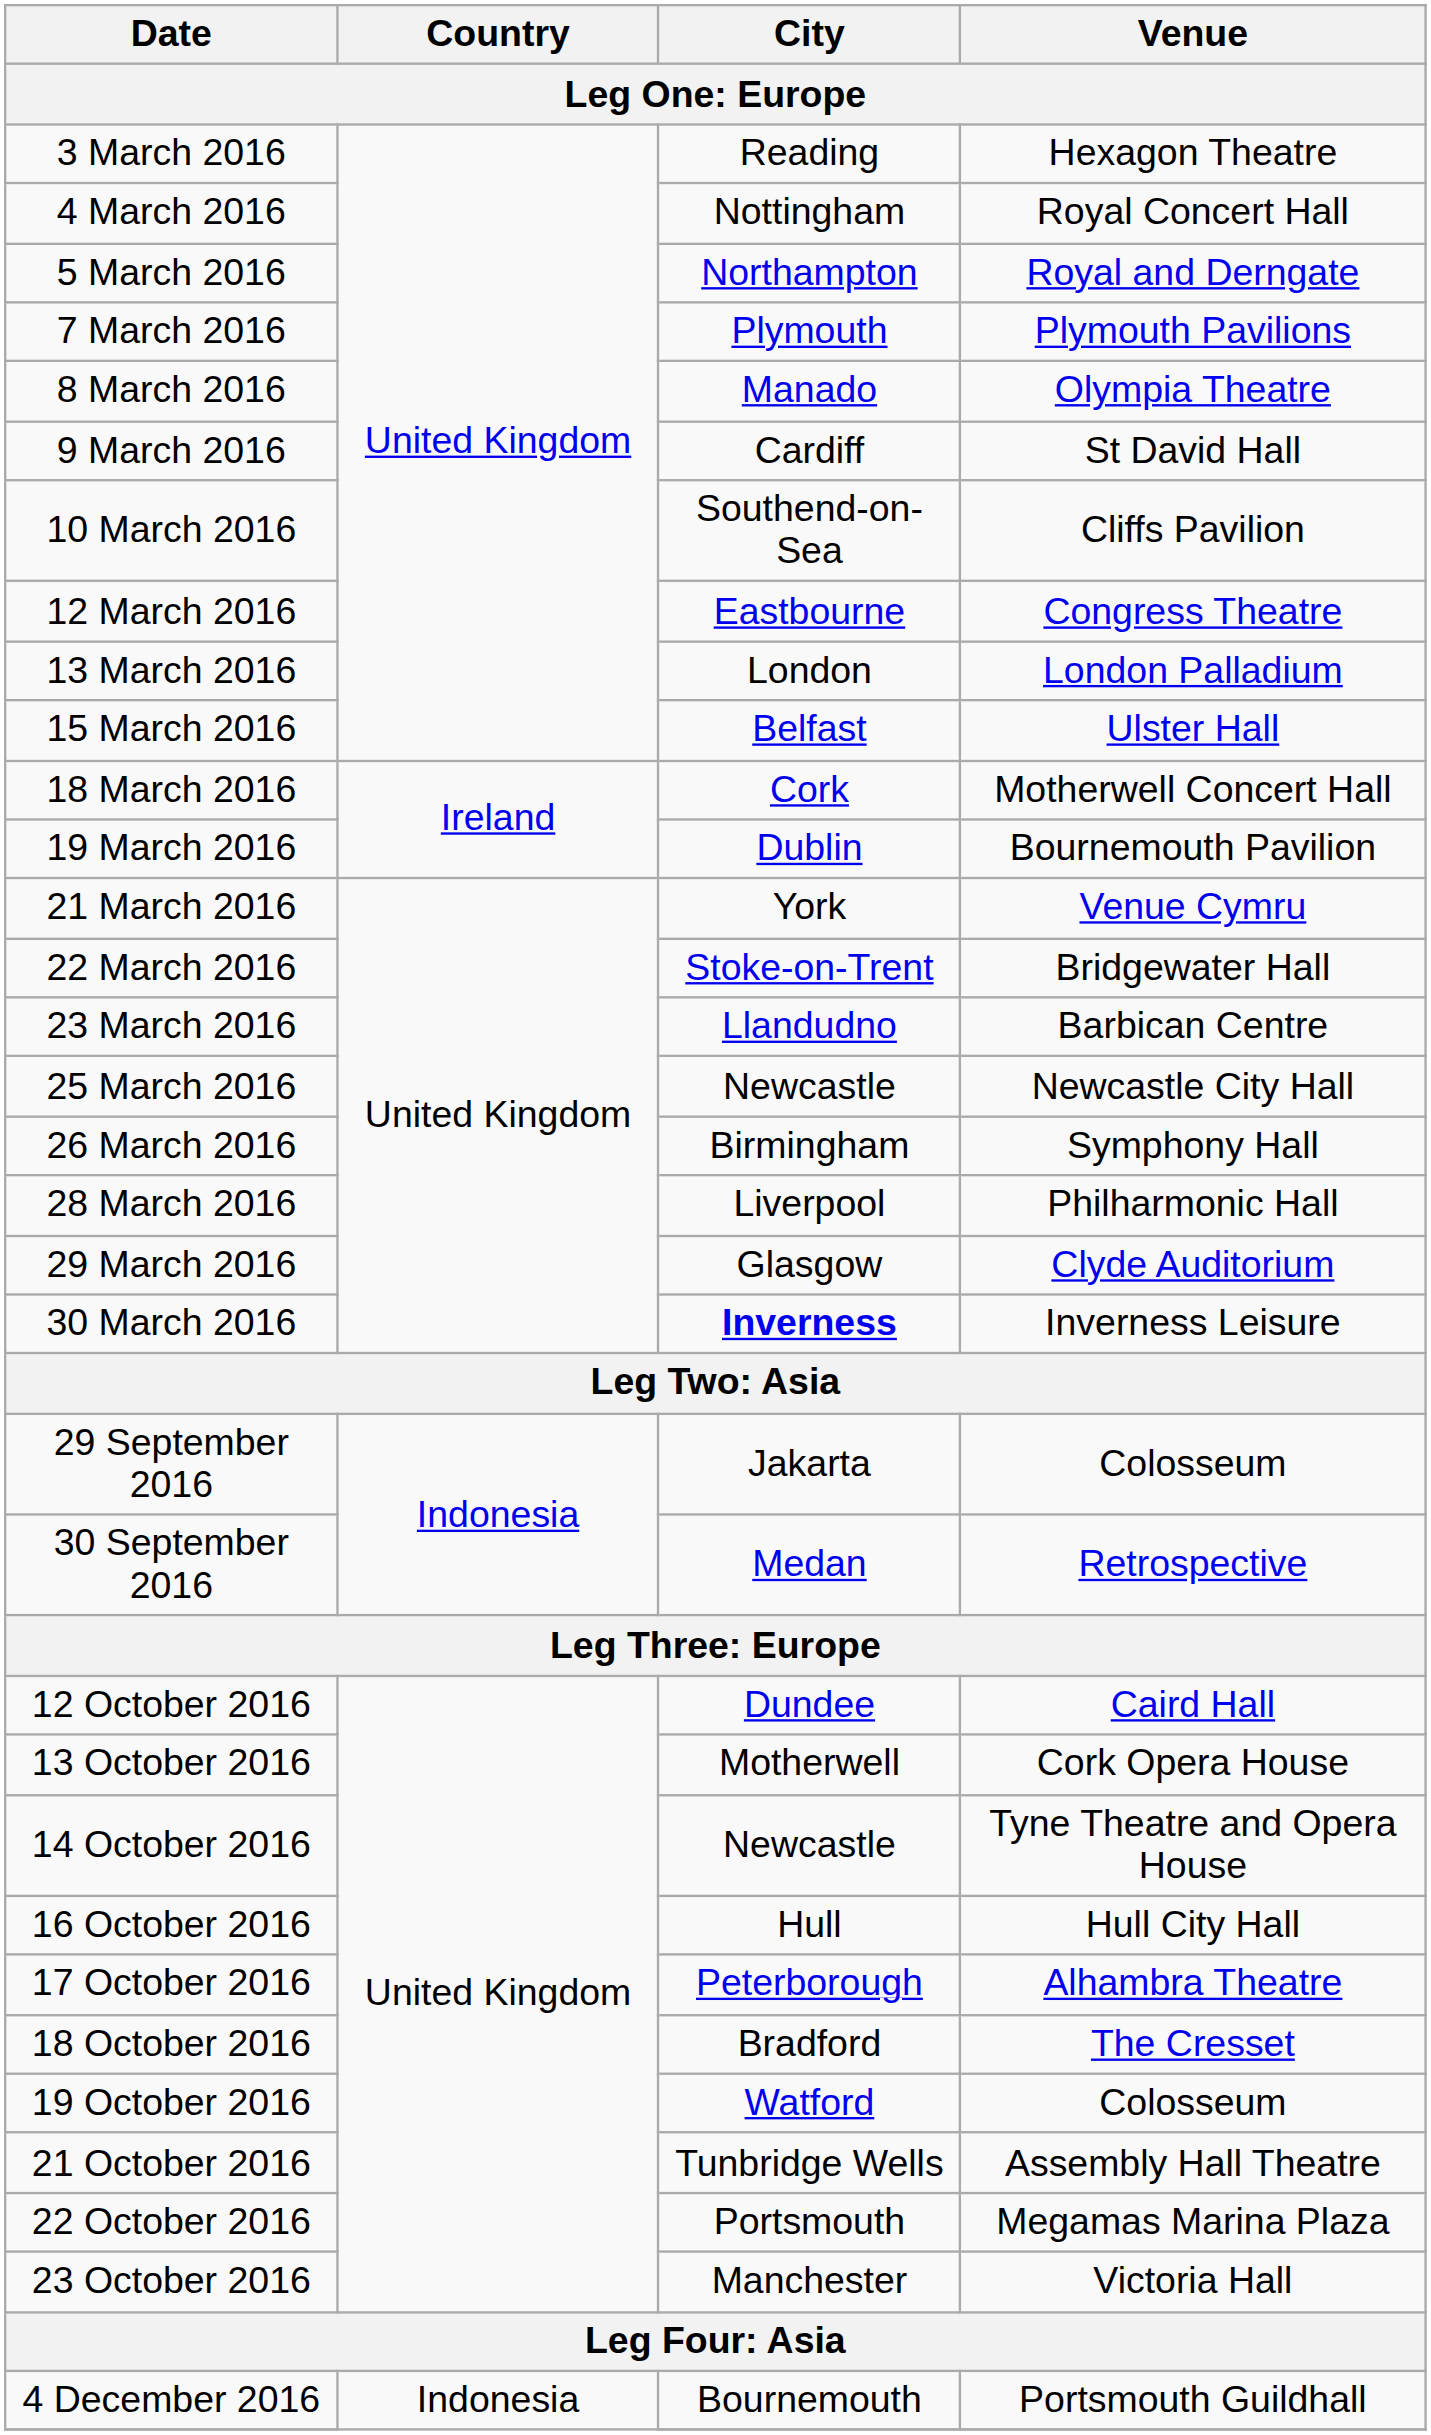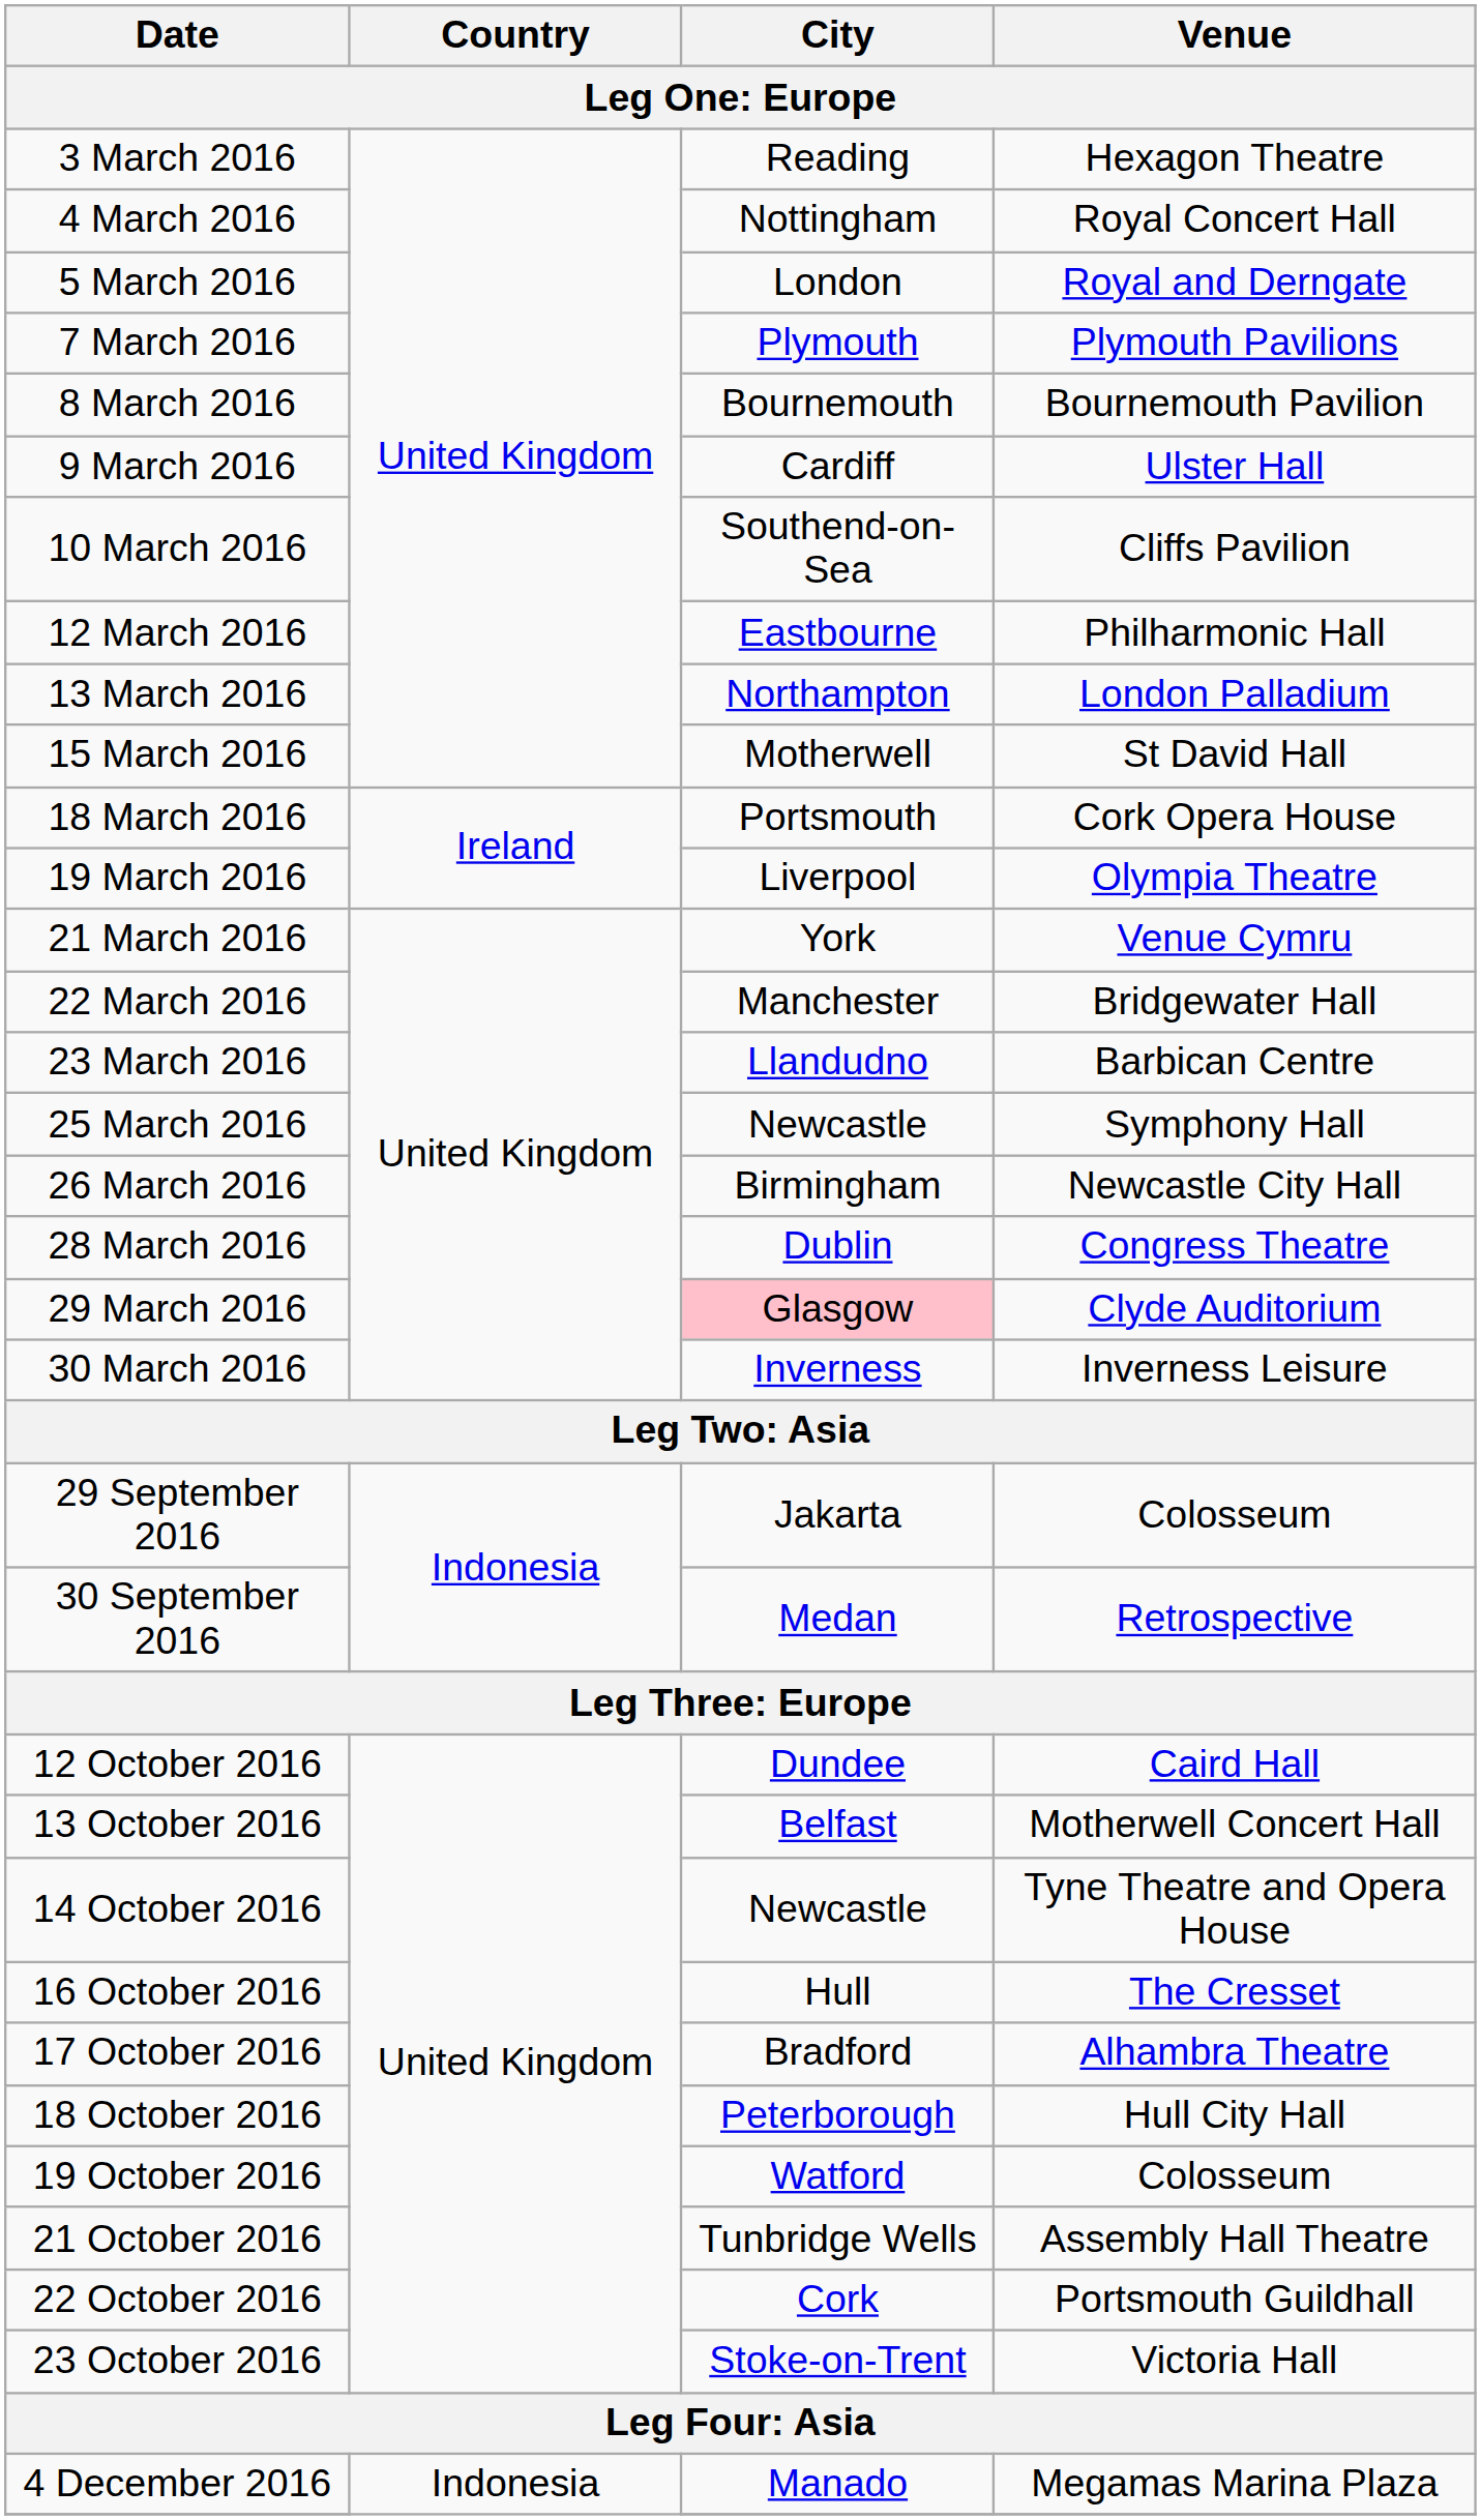5 March 2016 | City: Northampton -> London
8 March 2016 | City: Manado -> Bournemouth
8 March 2016 | Venue: Olympia Theatre -> Bournemouth Pavilion
9 March 2016 | Venue: St David Hall -> Ulster Hall
12 March 2016 | Venue: Congress Theatre -> Philharmonic Hall
13 March 2016 | City: London -> Northampton
15 March 2016 | City: Belfast -> Motherwell
15 March 2016 | Venue: Ulster Hall -> St David Hall
18 March 2016 | City: Cork -> Portsmouth
18 March 2016 | Venue: Motherwell Concert Hall -> Cork Opera House
19 March 2016 | City: Dublin -> Liverpool
19 March 2016 | Venue: Bournemouth Pavilion -> Olympia Theatre
22 March 2016 | City: Stoke-on-Trent -> Manchester
25 March 2016 | Venue: Newcastle City Hall -> Symphony Hall
26 March 2016 | Venue: Symphony Hall -> Newcastle City Hall
28 March 2016 | City: Liverpool -> Dublin
28 March 2016 | Venue: Philharmonic Hall -> Congress Theatre
29 March 2016 | City: no background -> pink background
30 March 2016 | City: bold -> normal
13 October 2016 | City: Motherwell -> Belfast
13 October 2016 | Venue: Cork Opera House -> Motherwell Concert Hall
16 October 2016 | Venue: Hull City Hall -> The Cresset
17 October 2016 | City: Peterborough -> Bradford
18 October 2016 | City: Bradford -> Peterborough
18 October 2016 | Venue: The Cresset -> Hull City Hall
22 October 2016 | City: Portsmouth -> Cork
22 October 2016 | Venue: Megamas Marina Plaza -> Portsmouth Guildhall
23 October 2016 | City: Manchester -> Stoke-on-Trent
4 December 2016 | City: Bournemouth -> Manado
4 December 2016 | Venue: Portsmouth Guildhall -> Megamas Marina Plaza
